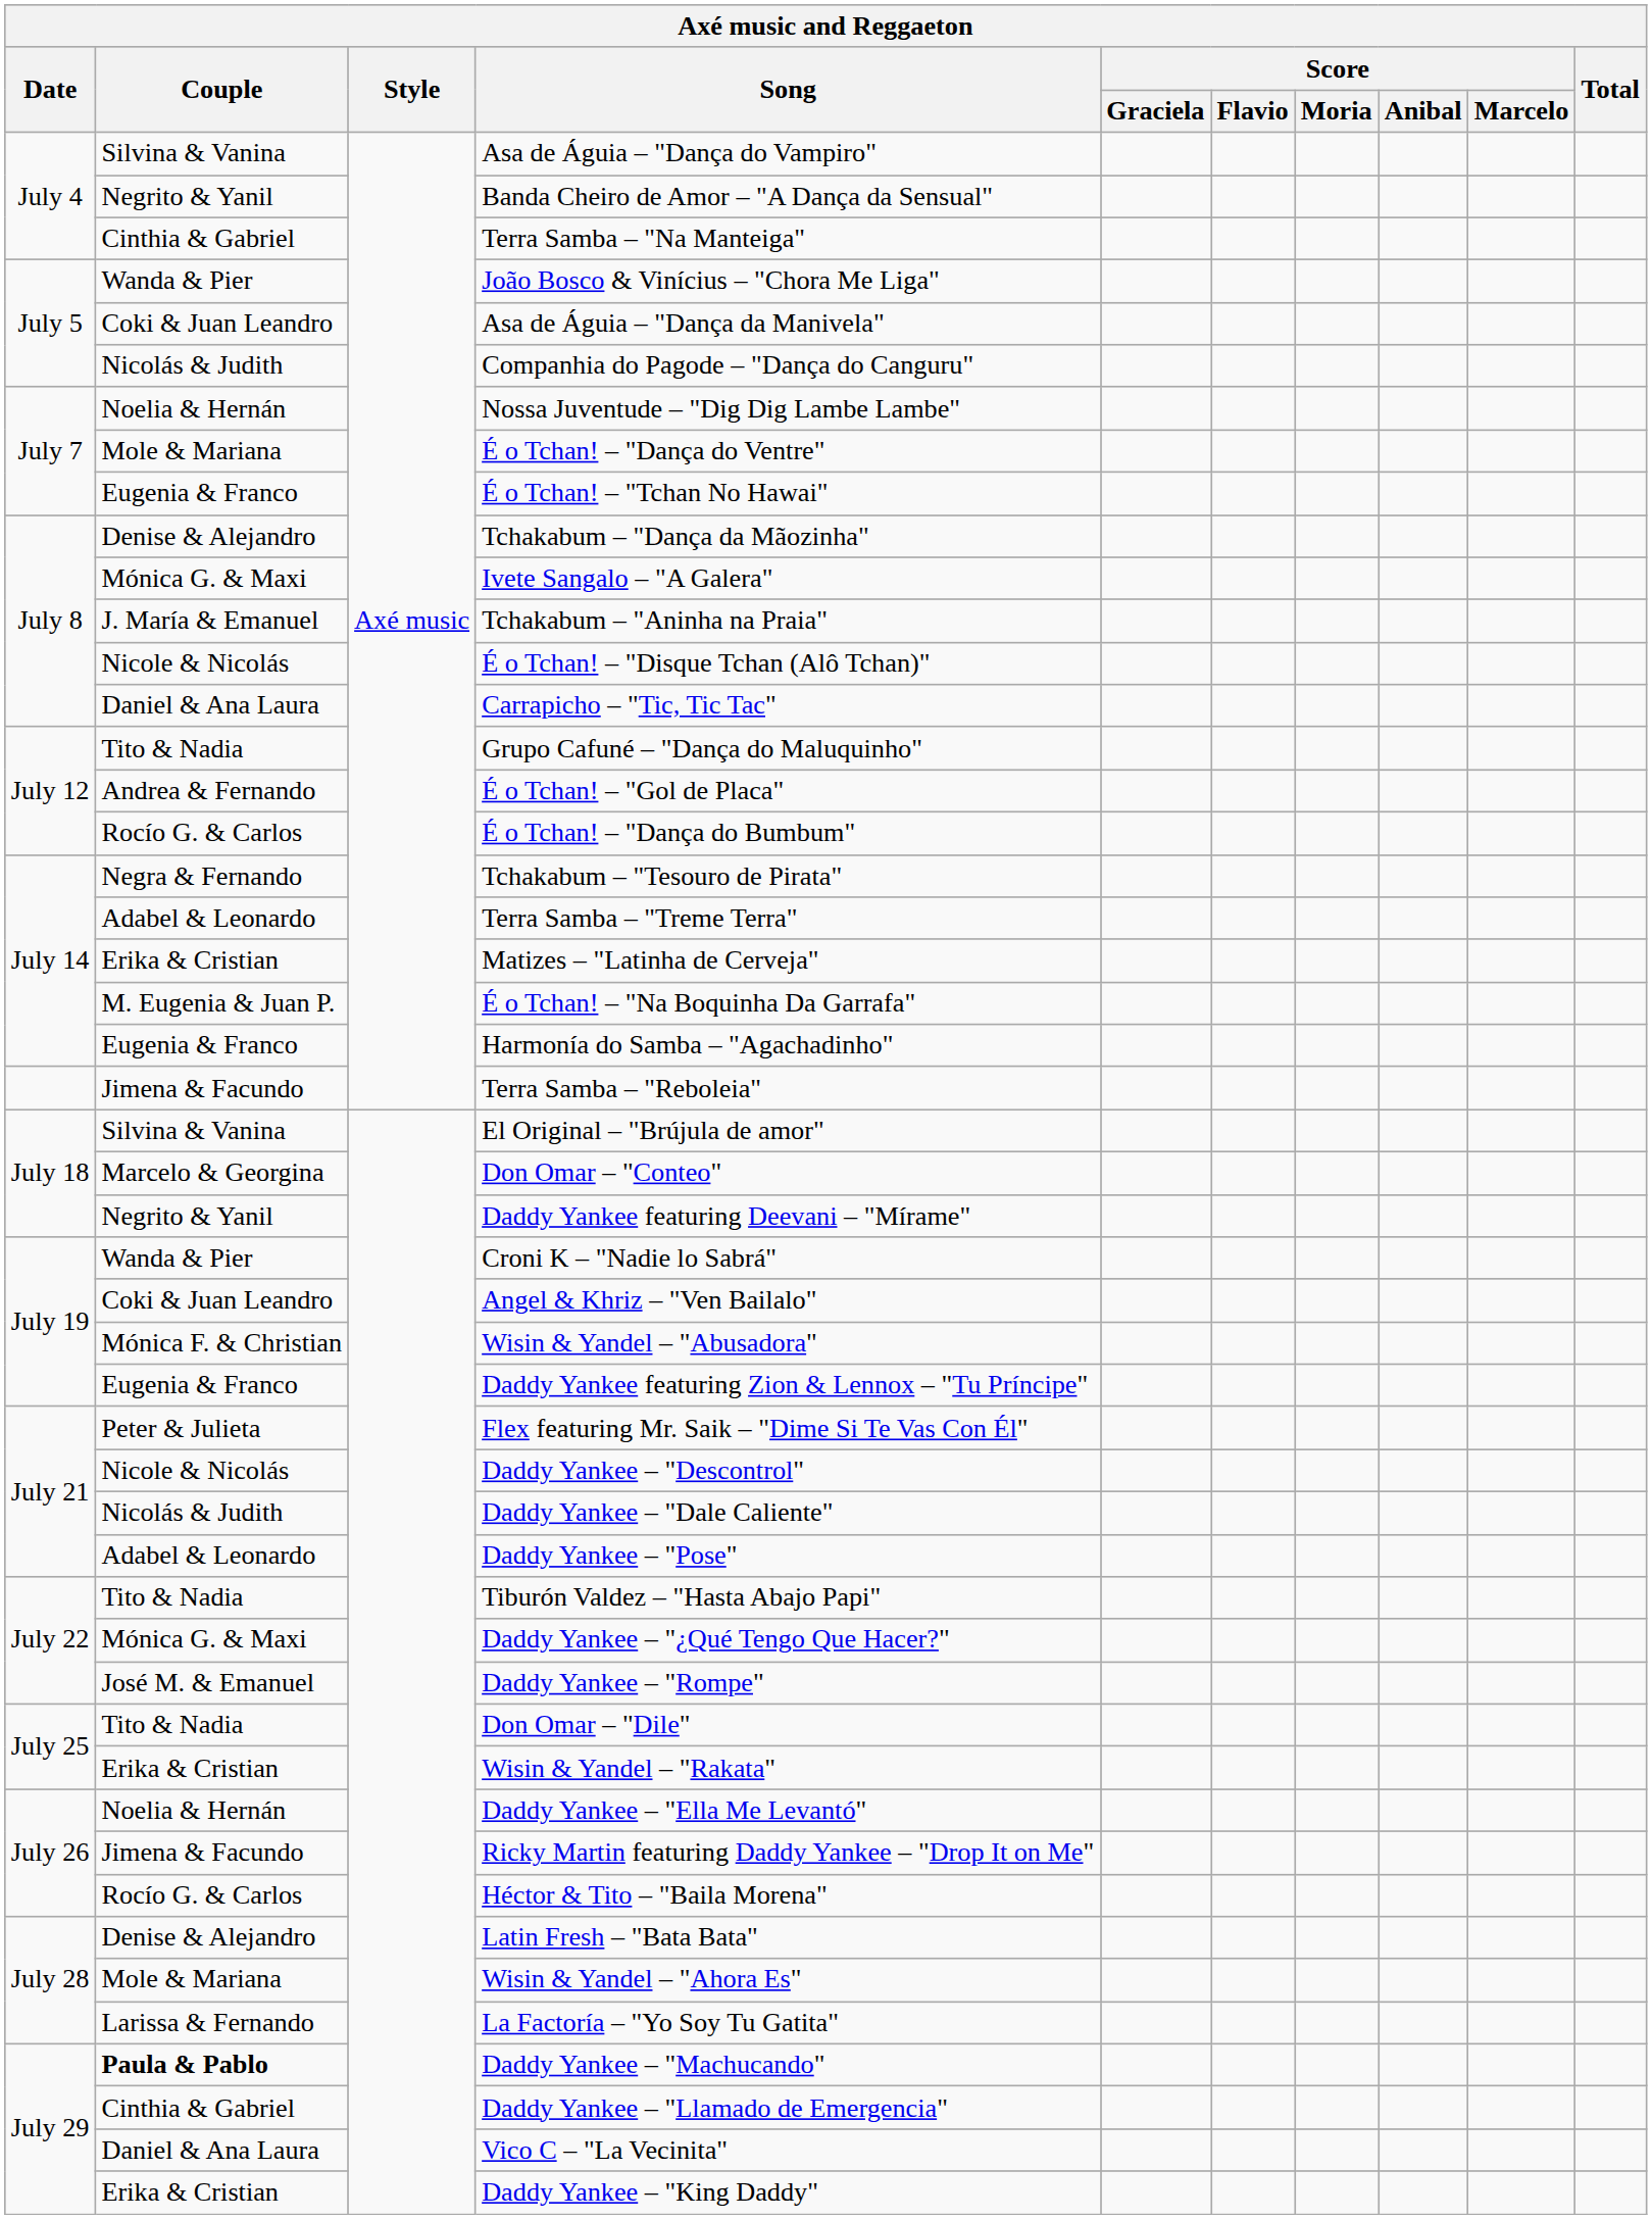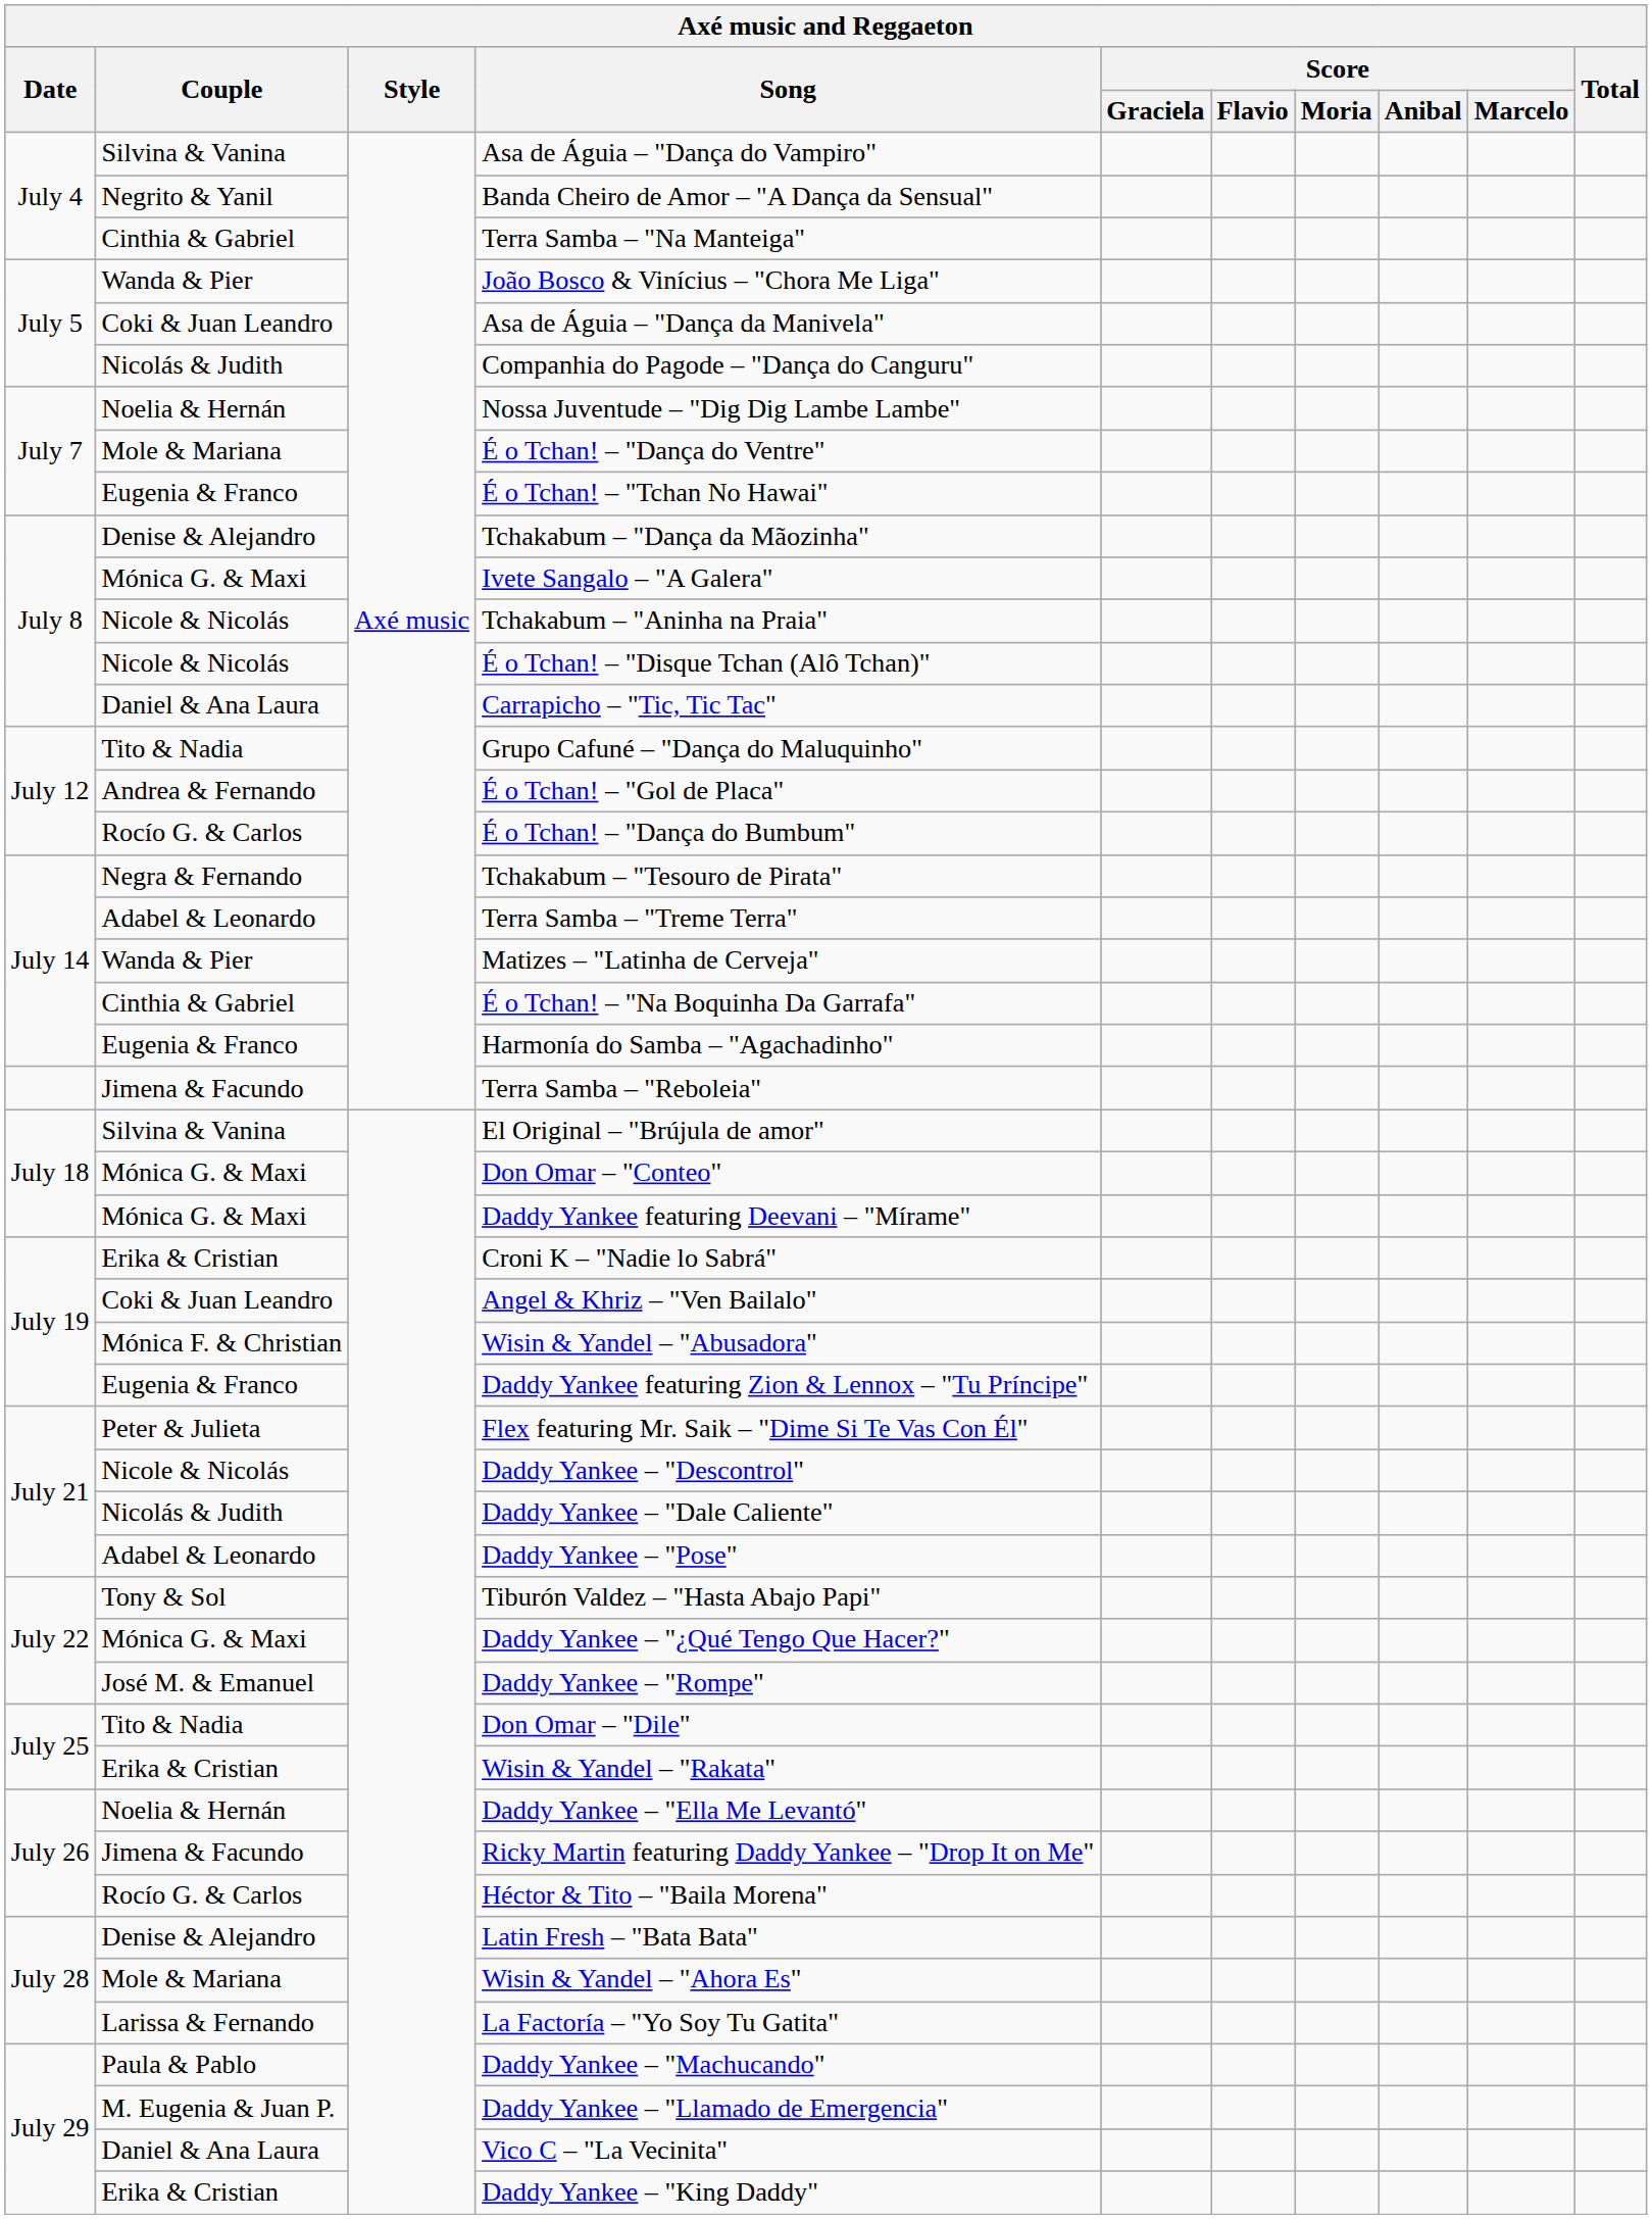Tchakabum – "Aninha na Praia" | Couple: J. María & Emanuel -> Nicole & Nicolás
Matizes – "Latinha de Cerveja" | Couple: Erika & Cristian -> Wanda & Pier
É o Tchan! – "Na Boquinha Da Garrafa" | Couple: M. Eugenia & Juan P. -> Cinthia & Gabriel
Don Omar – "Conteo" | Couple: Marcelo & Georgina -> Mónica G. & Maxi
Daddy Yankee featuring Deevani – "Mírame" | Couple: Negrito & Yanil -> Mónica G. & Maxi
Croni K – "Nadie lo Sabrá" | Couple: Wanda & Pier -> Erika & Cristian
Tiburón Valdez – "Hasta Abajo Papi" | Couple: Tito & Nadia -> Tony & Sol
Daddy Yankee – "Machucando" | Couple: bold -> normal
Daddy Yankee – "Llamado de Emergencia" | Couple: Cinthia & Gabriel -> M. Eugenia & Juan P.
